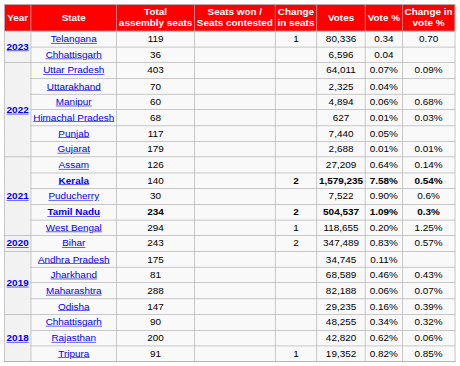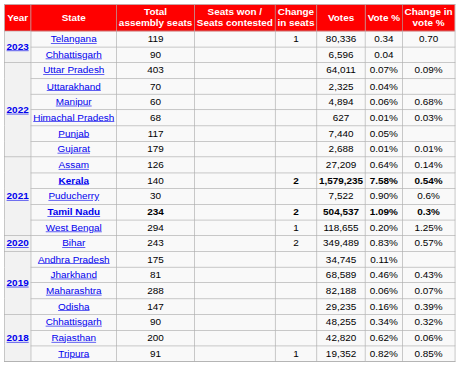2023 / Chhattisgarh | Total assembly seats: 36 -> 90
Bihar | Votes: 347,489 -> 349,489
